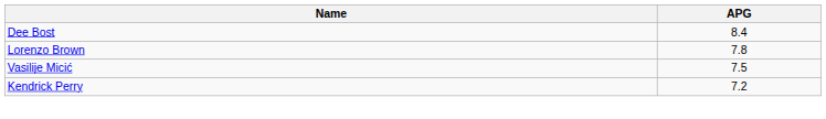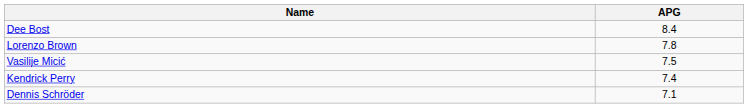Kendrick Perry | APG: 7.2 -> 7.4
+ row: Dennis Schröder | 7.1
